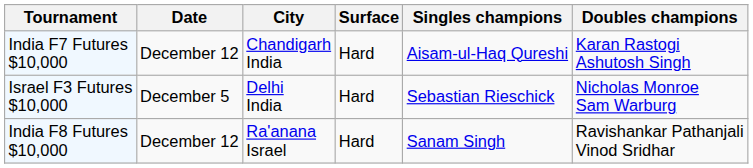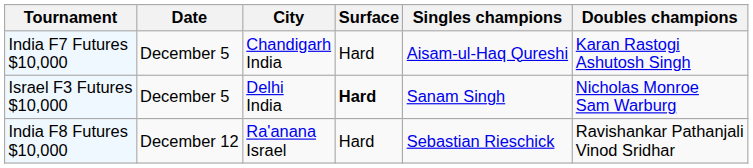India F7 Futures $10,000 | Date: December 12 -> December 5
Israel F3 Futures $10,000 | Surface: normal -> bold
Israel F3 Futures $10,000 | Singles champions: Sebastian Rieschick -> Sanam Singh
India F8 Futures $10,000 | Singles champions: Sanam Singh -> Sebastian Rieschick
